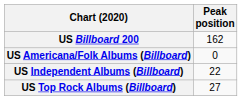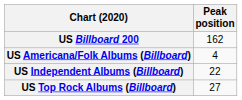US Americana/Folk Albums (Billboard) | Peak position: 0 -> 4
